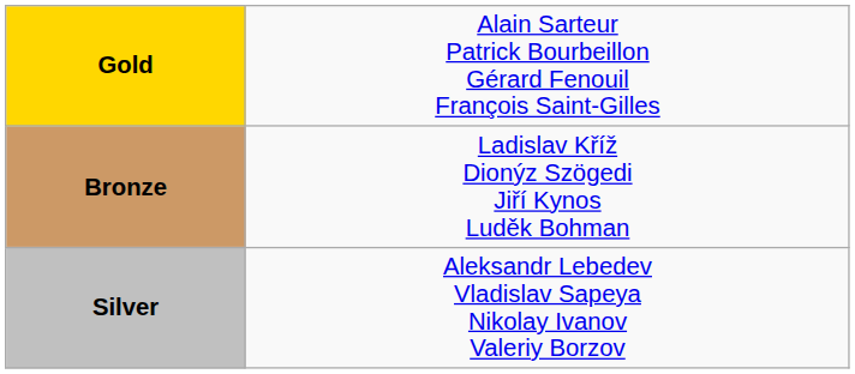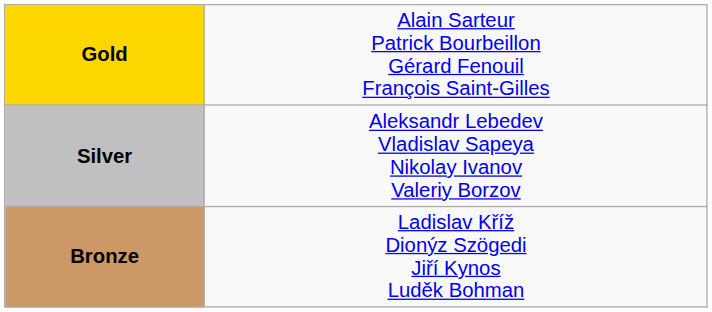rows swapped: Silver <-> Bronze
